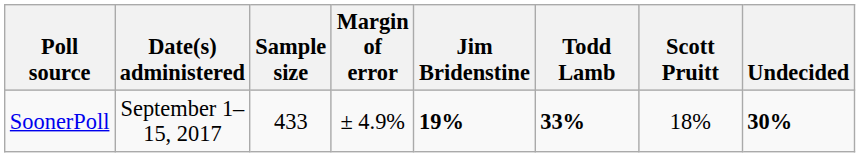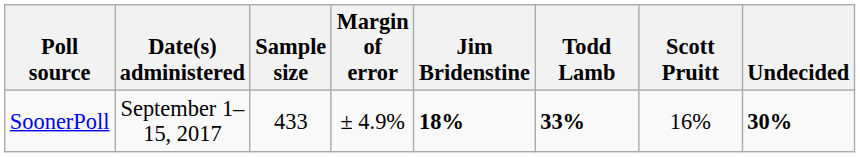SoonerPoll | Jim Bridenstine: 19% -> 18%
SoonerPoll | Scott Pruitt: 18% -> 16%
